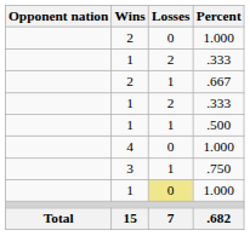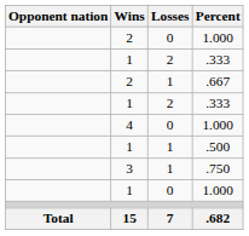rows swapped: .500 <-> 4 / 1.000
1 / 1.000 | Losses: khaki background -> no background
